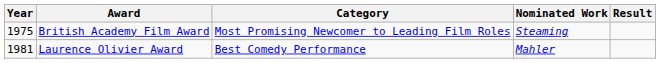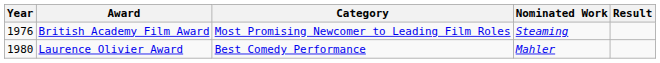British Academy Film Award | Year: 1975 -> 1976
Laurence Olivier Award | Year: 1981 -> 1980
